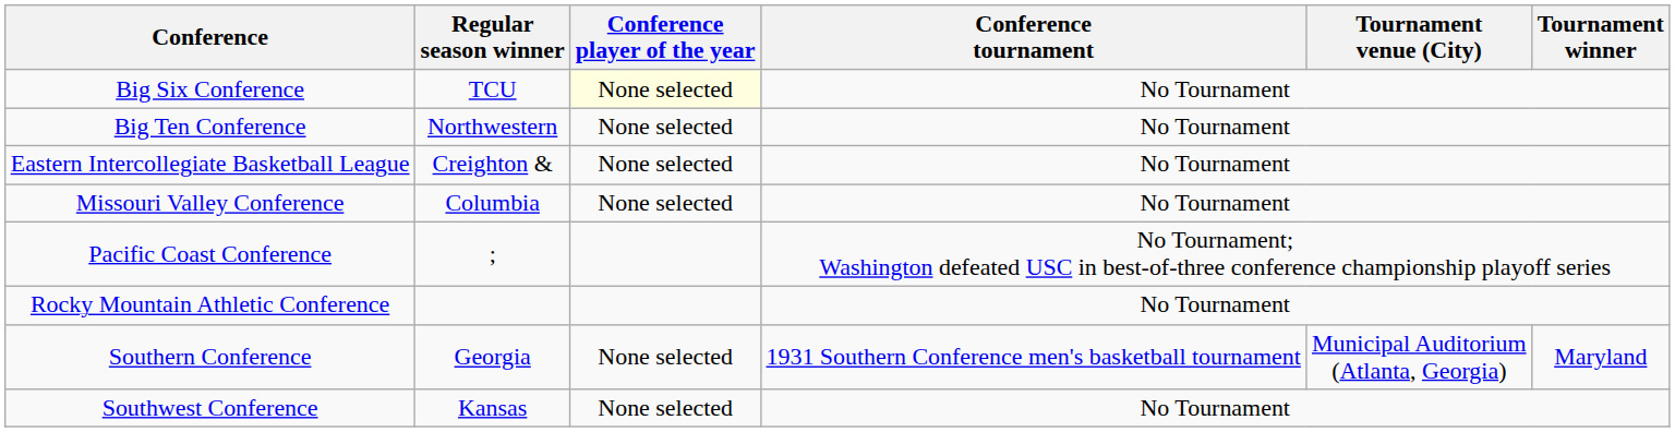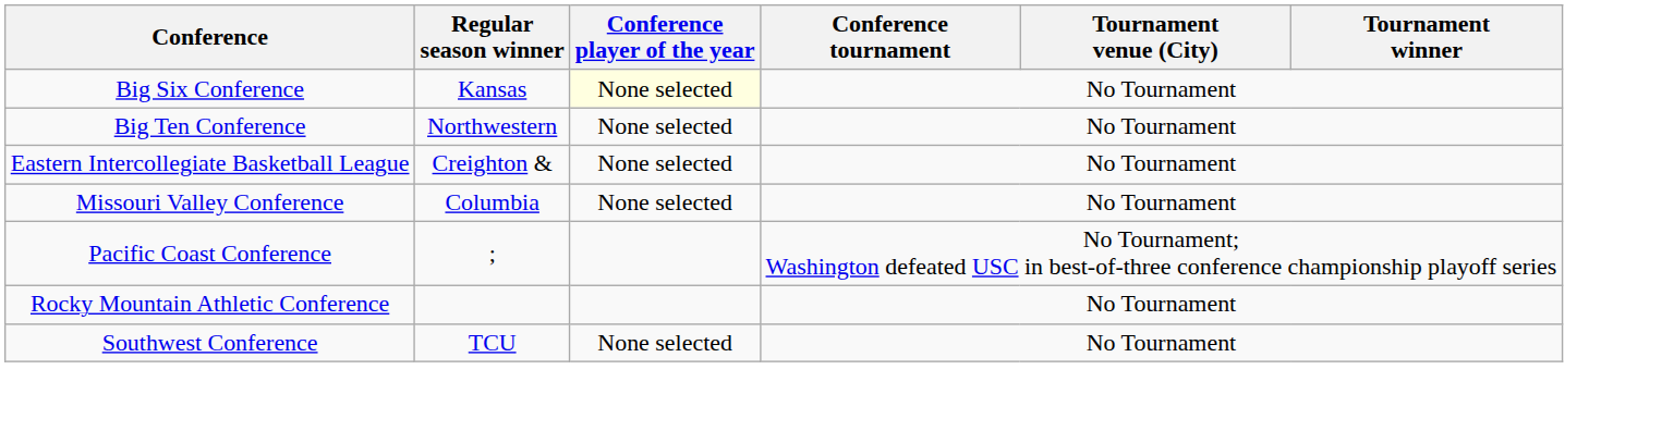Big Six Conference | Regular season winner: TCU -> Kansas
- row: Southern Conference | Georgia | None selected | 1931 Southern Conference men's basketball tournament | Municipal Auditorium (Atlanta, Georgia) | Maryland
Southwest Conference | Regular season winner: Kansas -> TCU
